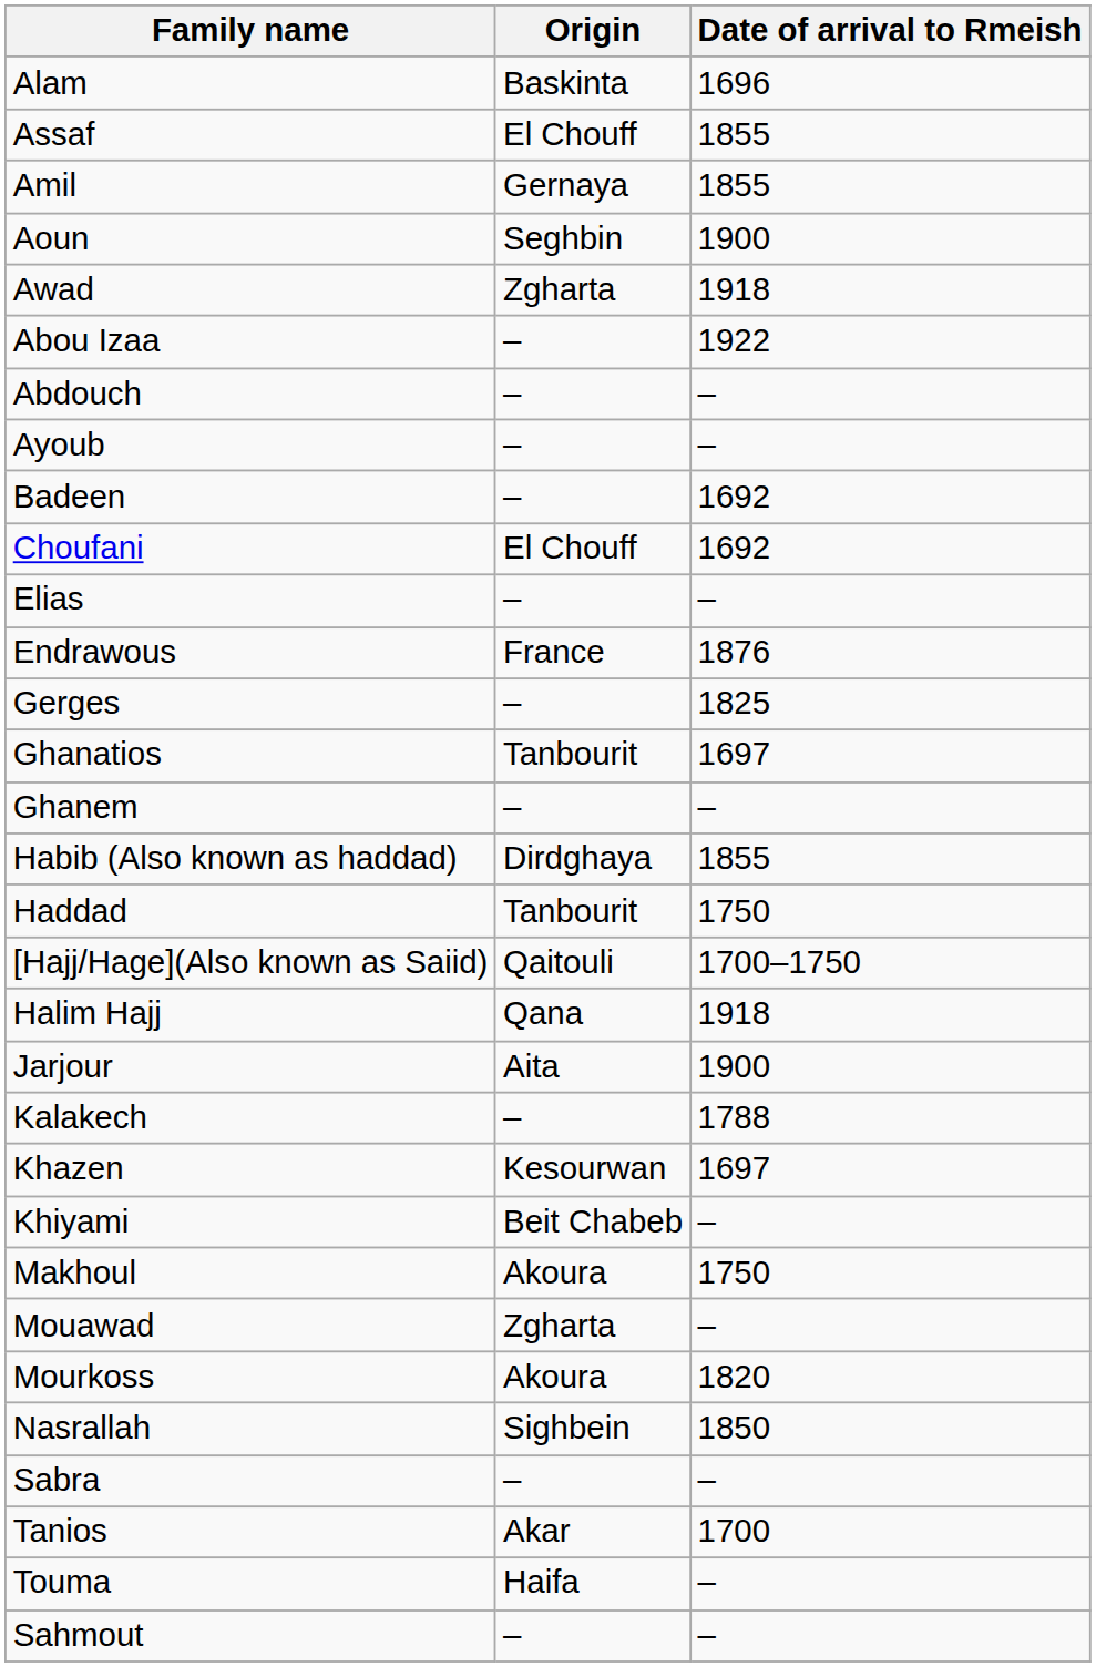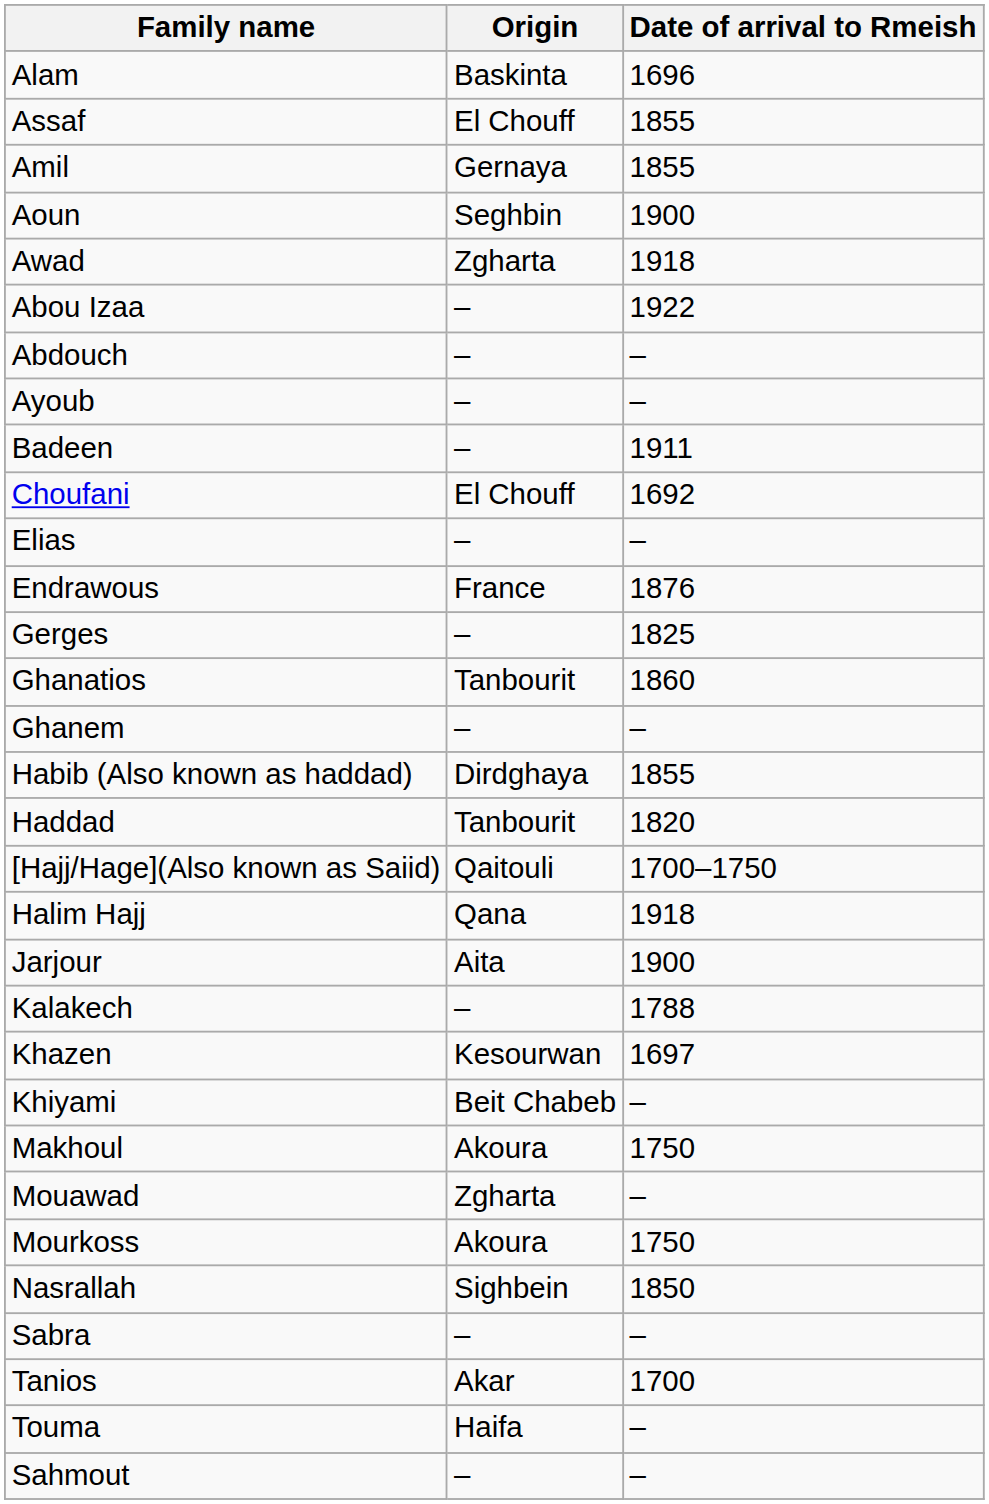Badeen | Date of arrival to Rmeish: 1692 -> 1911
Ghanatios | Date of arrival to Rmeish: 1697 -> 1860
Haddad | Date of arrival to Rmeish: 1750 -> 1820
Mourkoss | Date of arrival to Rmeish: 1820 -> 1750
